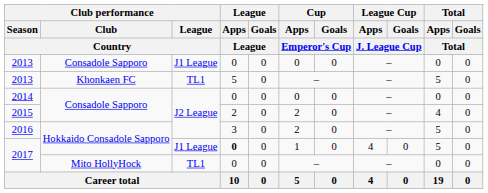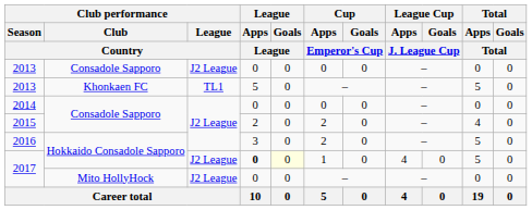2013 / Consadole Sapporo | Club performance / League / Country: J1 League -> J2 League
2017 / Hokkaido Consadole Sapporo | Club performance / League / Country: J1 League -> J2 League
2017 / Hokkaido Consadole Sapporo | League / Goals / League: no background -> lightyellow background
2017 / Mito HollyHock | Club performance / League / Country: TL1 -> J2 League
